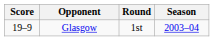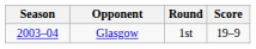columns swapped: Season <-> Score
